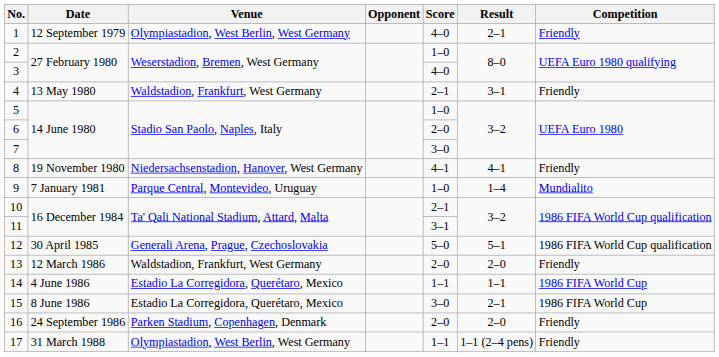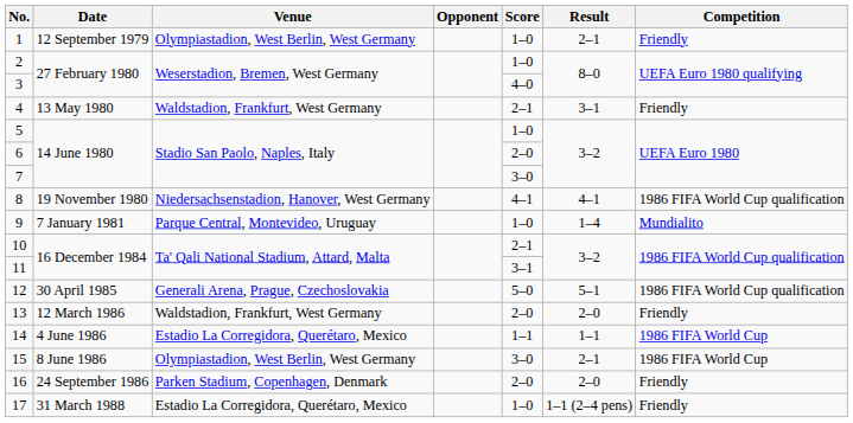1 | Score: 4–0 -> 1–0
8 | Competition: Friendly -> 1986 FIFA World Cup qualification
15 | Venue: Estadio La Corregidora, Querétaro, Mexico -> Olympiastadion, West Berlin, West Germany
17 | Venue: Olympiastadion, West Berlin, West Germany -> Estadio La Corregidora, Querétaro, Mexico
17 | Score: 1–1 -> 1–0
